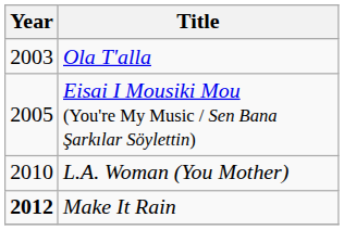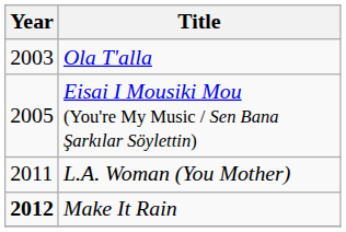L.A. Woman (You Mother) | Year: 2010 -> 2011
